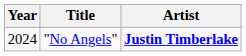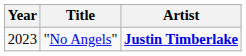"No Angels" | Year: 2024 -> 2023
